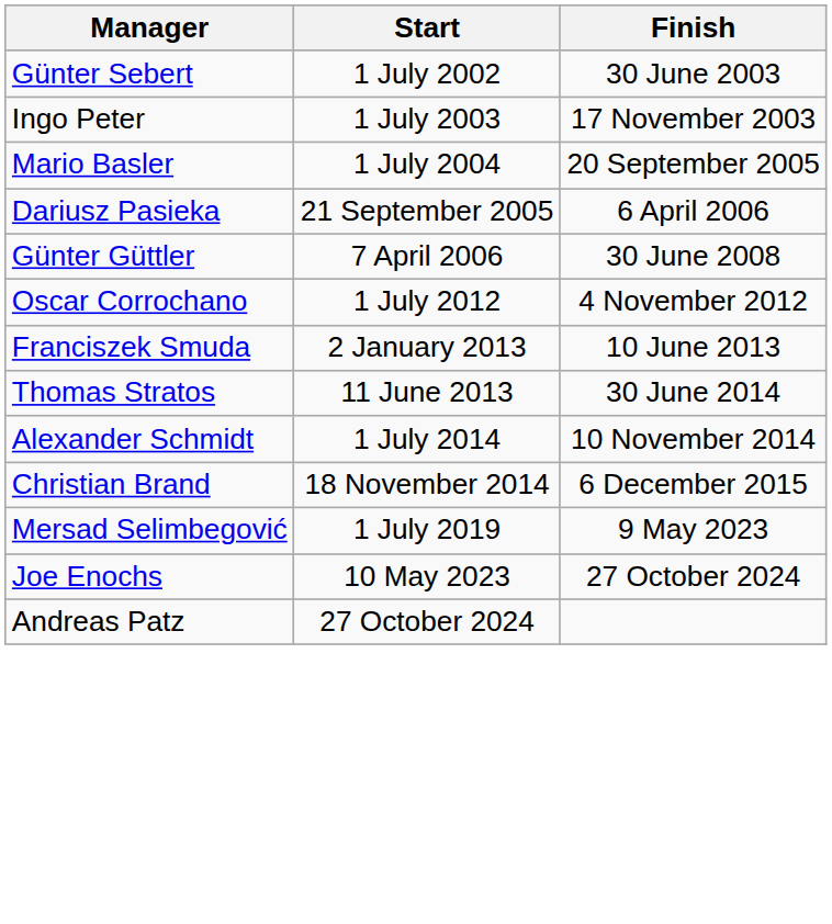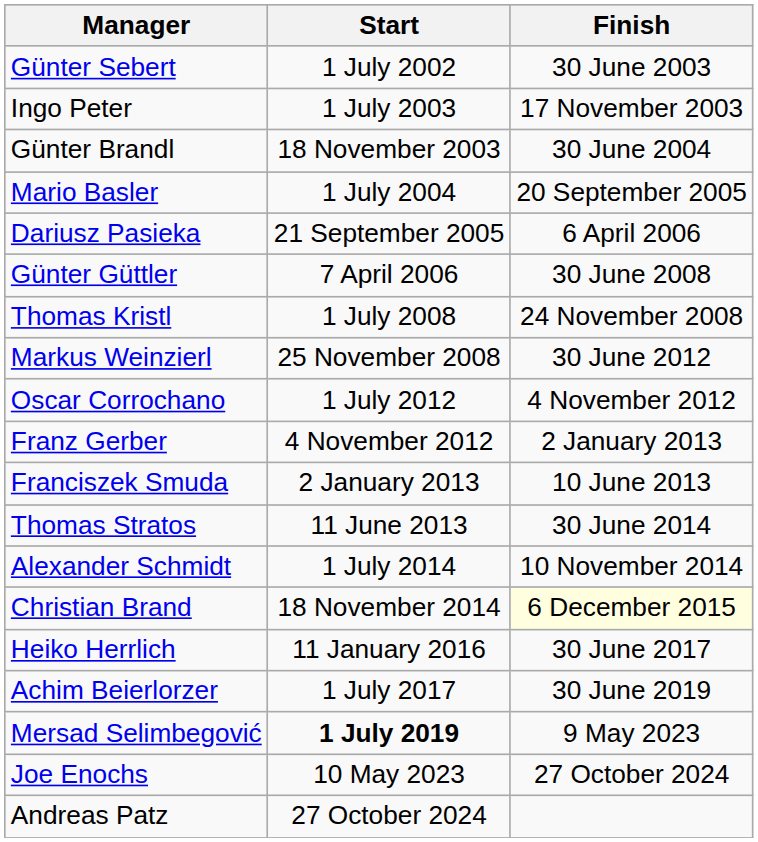+ row: Günter Brandl | 18 November 2003 | 30 June 2004
+ row: Thomas Kristl | 1 July 2008 | 24 November 2008
+ row: Markus Weinzierl | 25 November 2008 | 30 June 2012
+ row: Franz Gerber | 4 November 2012 | 2 January 2013
Christian Brand | Finish: no background -> lightyellow background
+ row: Heiko Herrlich | 11 January 2016 | 30 June 2017
+ row: Achim Beierlorzer | 1 July 2017 | 30 June 2019
Mersad Selimbegović | Start: normal -> bold
